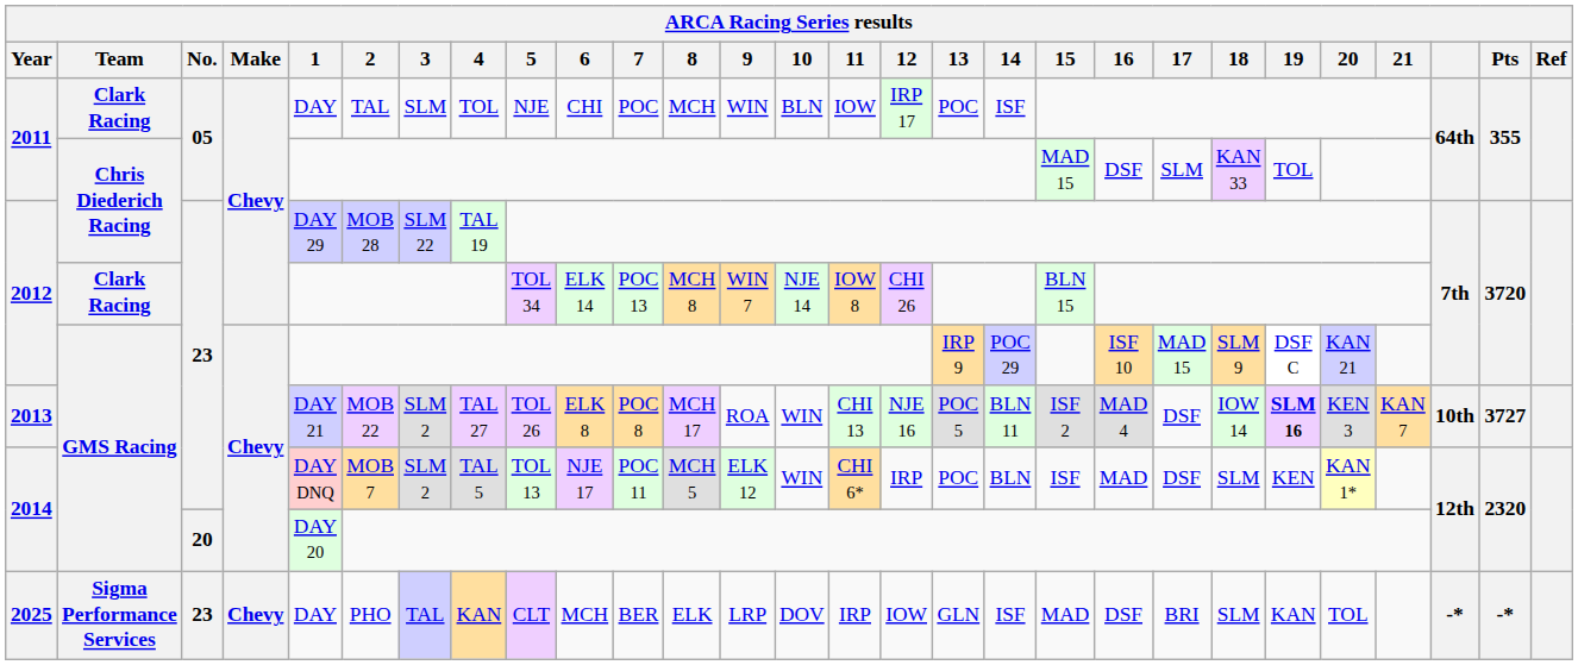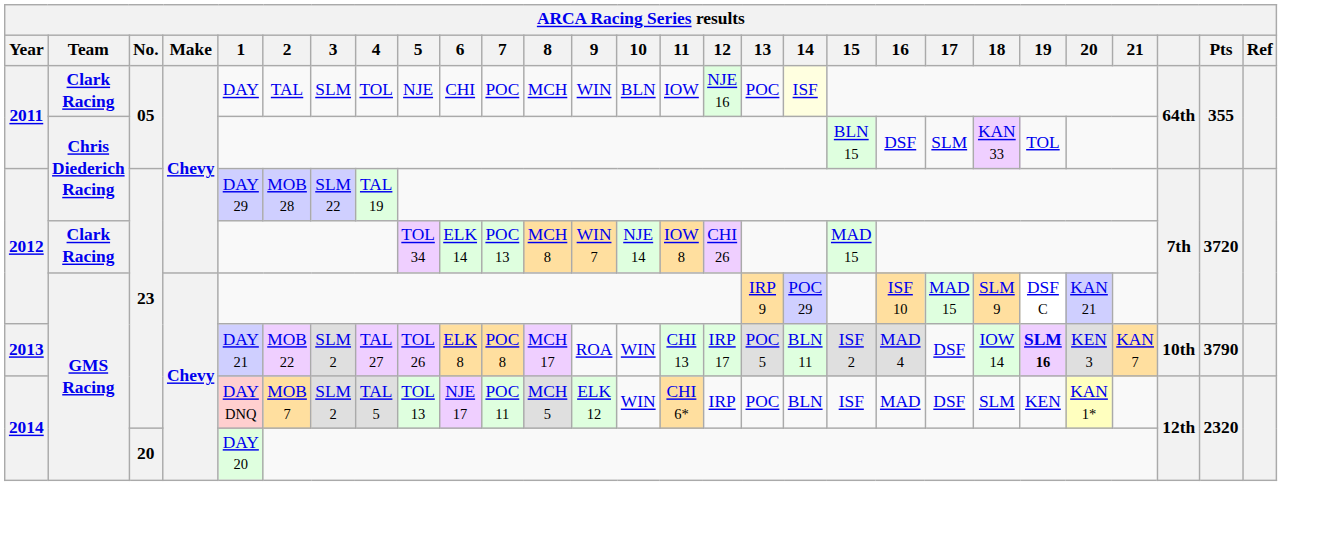2011 / Clark Racing | 12: IRP 17 -> NJE 16
2011 / Clark Racing | 14: no background -> lightyellow background
2011 / Chris Diederich Racing | 15: MAD 15 -> BLN 15
2012 / Clark Racing | 15: BLN 15 -> MAD 15
2013 | 12: NJE 16 -> IRP 17
2013 | Pts: 3727 -> 3790
- row: 2025 | Sigma Performance Services | 23 | Chevy | DAY | PHO | TAL | KAN | CLT | MCH | BER | ELK | LRP | DOV | IRP | IOW | GLN | ISF | MAD | DSF | BRI | SLM | KAN | TOL | -* | -*
